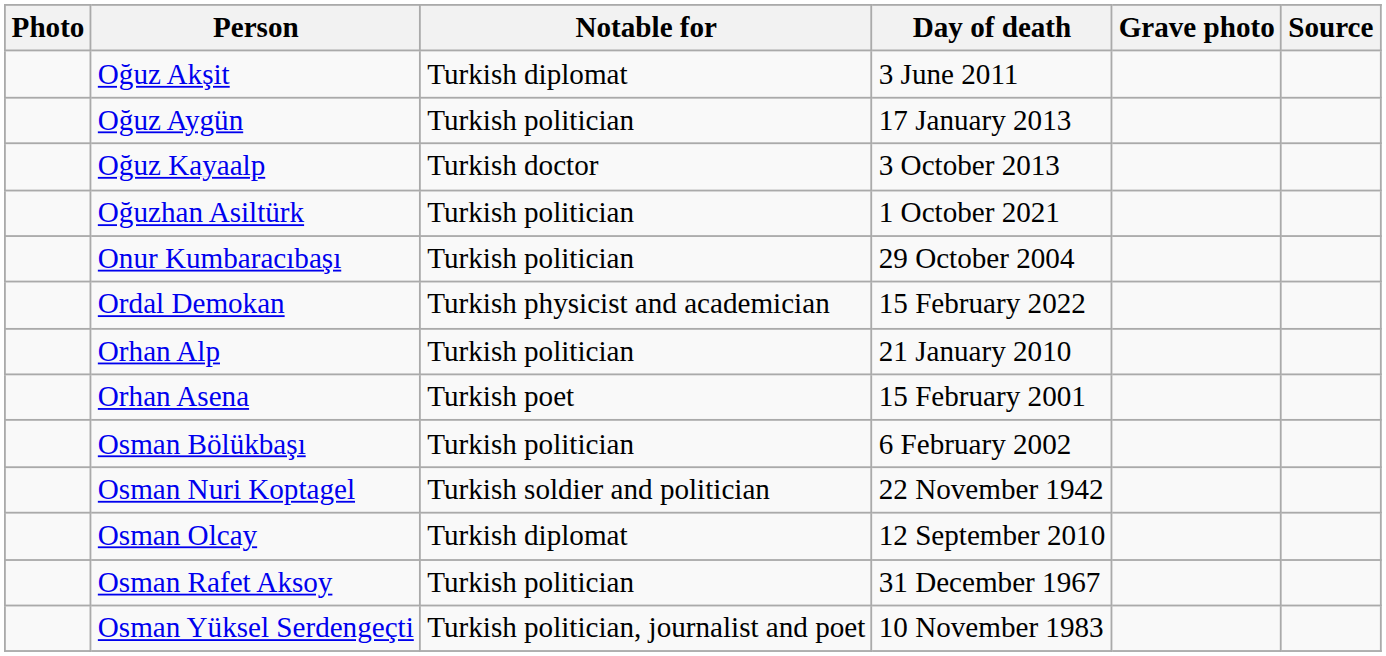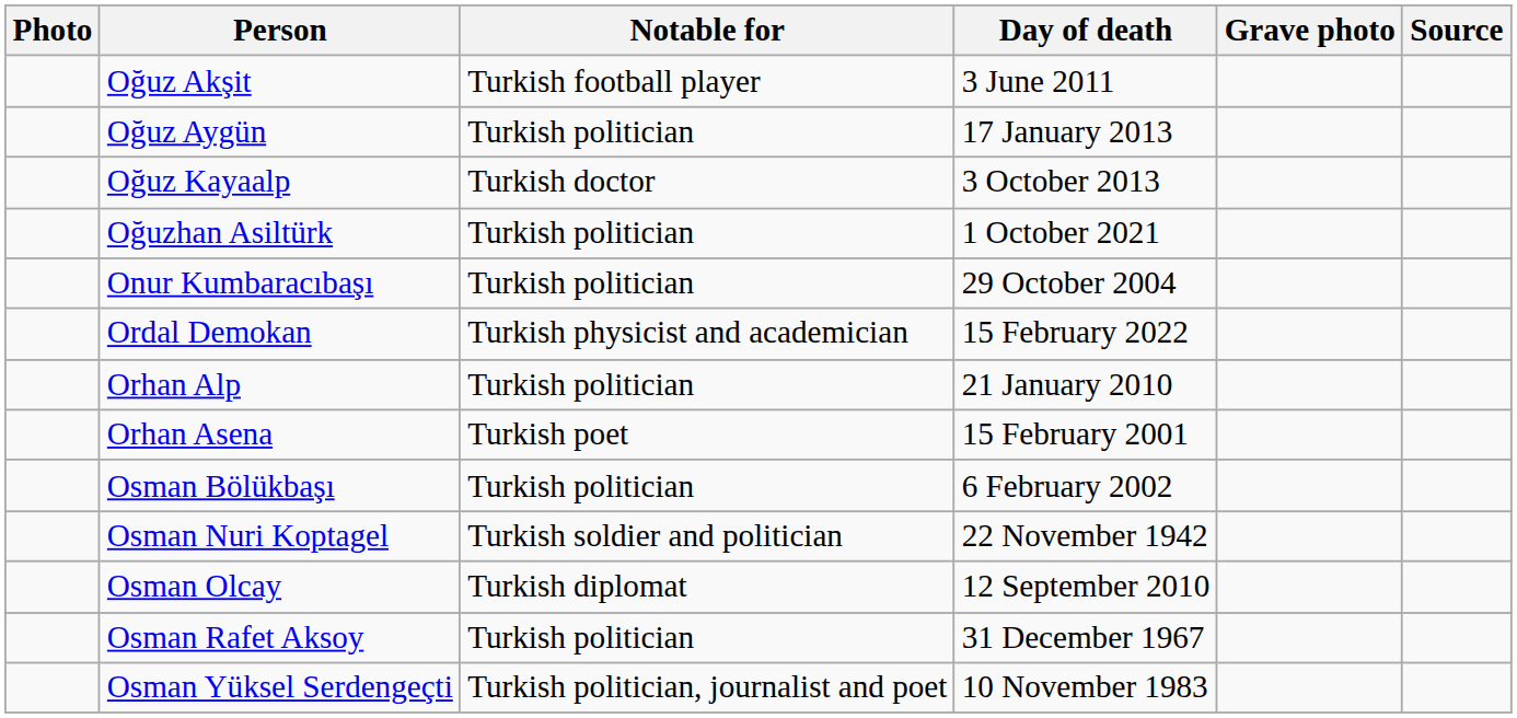Oğuz Akşit | Notable for: Turkish diplomat -> Turkish football player
